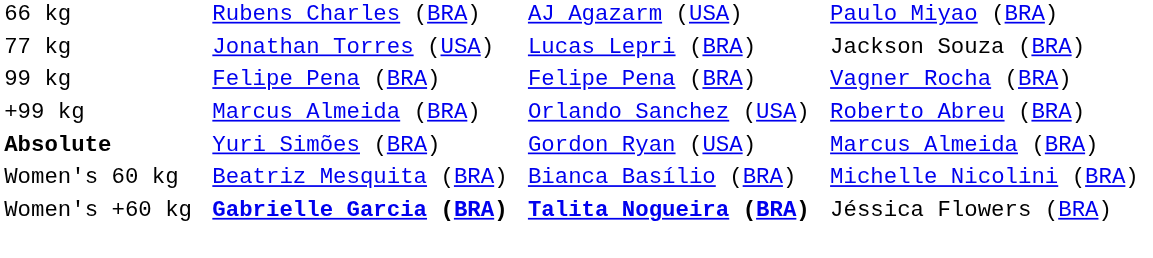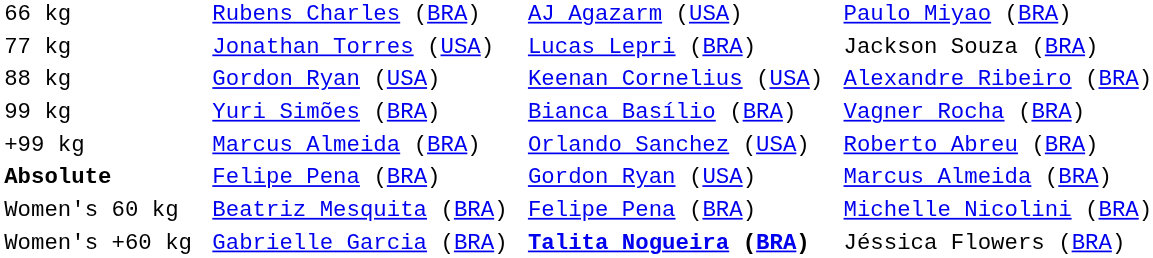+ row: 88 kg | Gordon Ryan (USA) | Keenan Cornelius (USA) | Alexandre Ribeiro (BRA)
99 kg | column 2: Felipe Pena (BRA) -> Yuri Simões (BRA)
99 kg | column 3: Felipe Pena (BRA) -> Bianca Basílio (BRA)
Absolute | column 2: Yuri Simões (BRA) -> Felipe Pena (BRA)
Women's 60 kg | column 3: Bianca Basílio (BRA) -> Felipe Pena (BRA)
Women's +60 kg | column 2: bold -> normal
